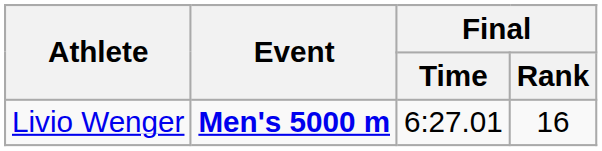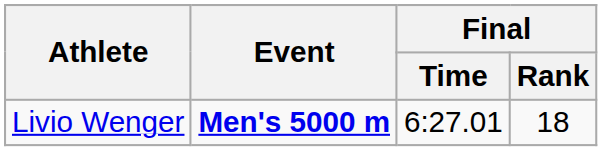Livio Wenger | Final / Rank: 16 -> 18
